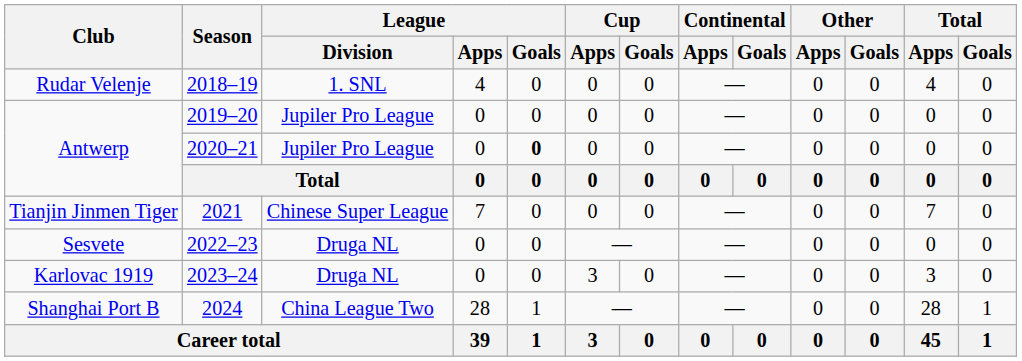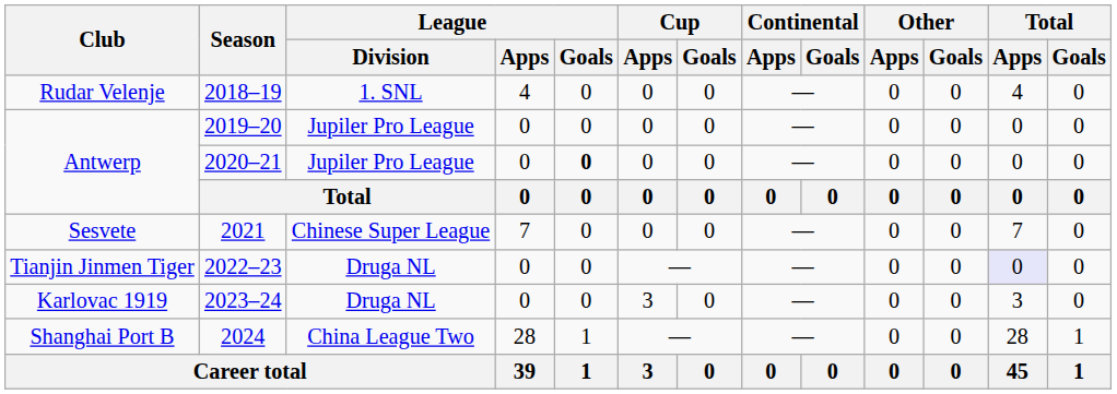2021 | Club: Tianjin Jinmen Tiger -> Sesvete
2022–23 | Club: Sesvete -> Tianjin Jinmen Tiger
2022–23 | Total / Apps: no background -> lavender background
